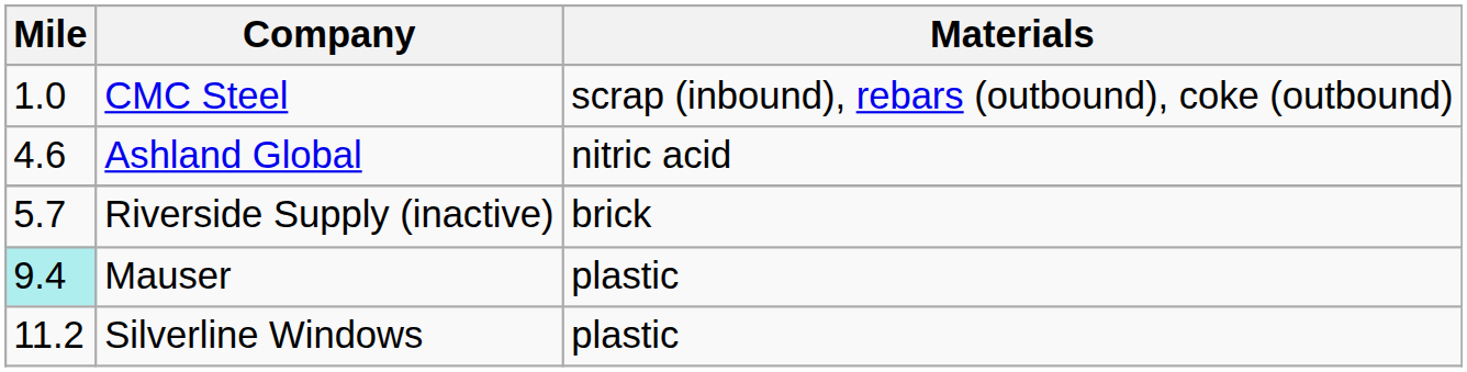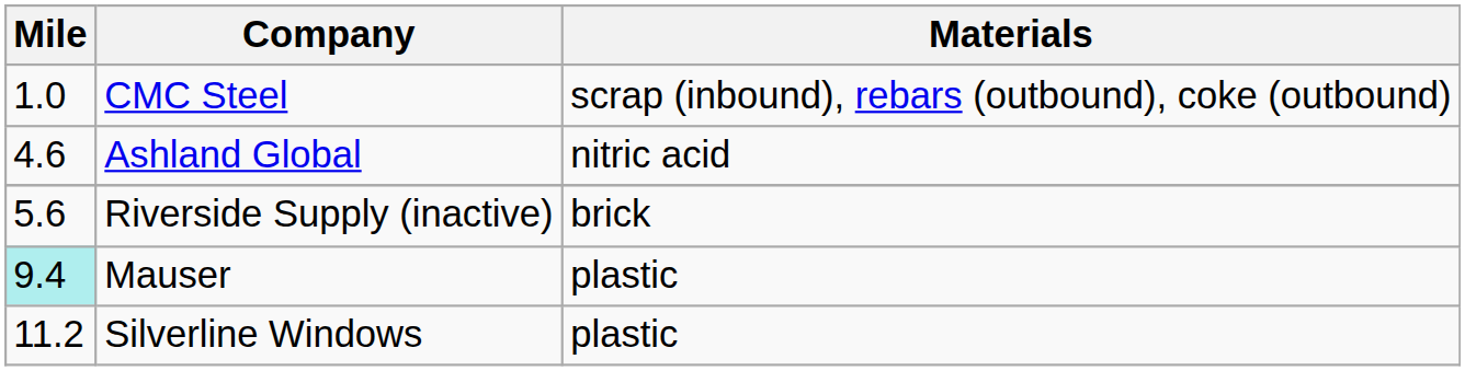Riverside Supply (inactive) | Mile: 5.7 -> 5.6
